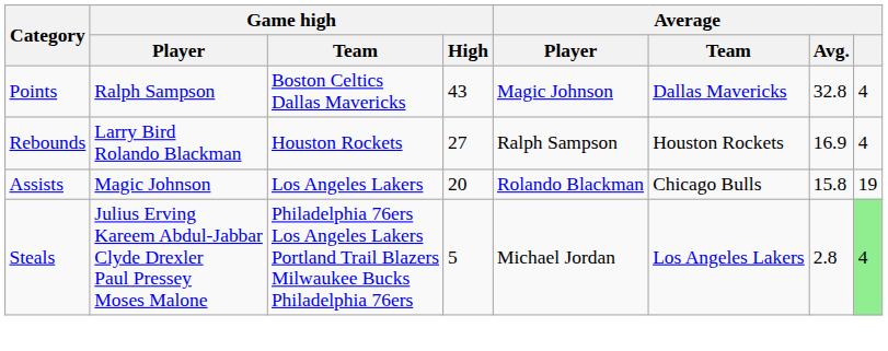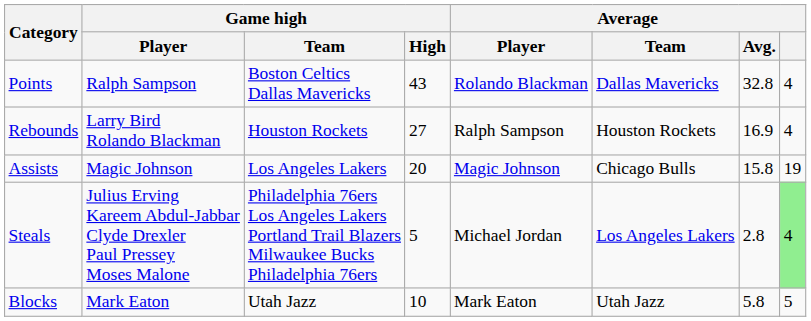Points | Average / Player: Magic Johnson -> Rolando Blackman
Assists | Average / Player: Rolando Blackman -> Magic Johnson
+ row: Blocks | Mark Eaton | Utah Jazz | 10 | Mark Eaton | Utah Jazz | 5.8 | 5
